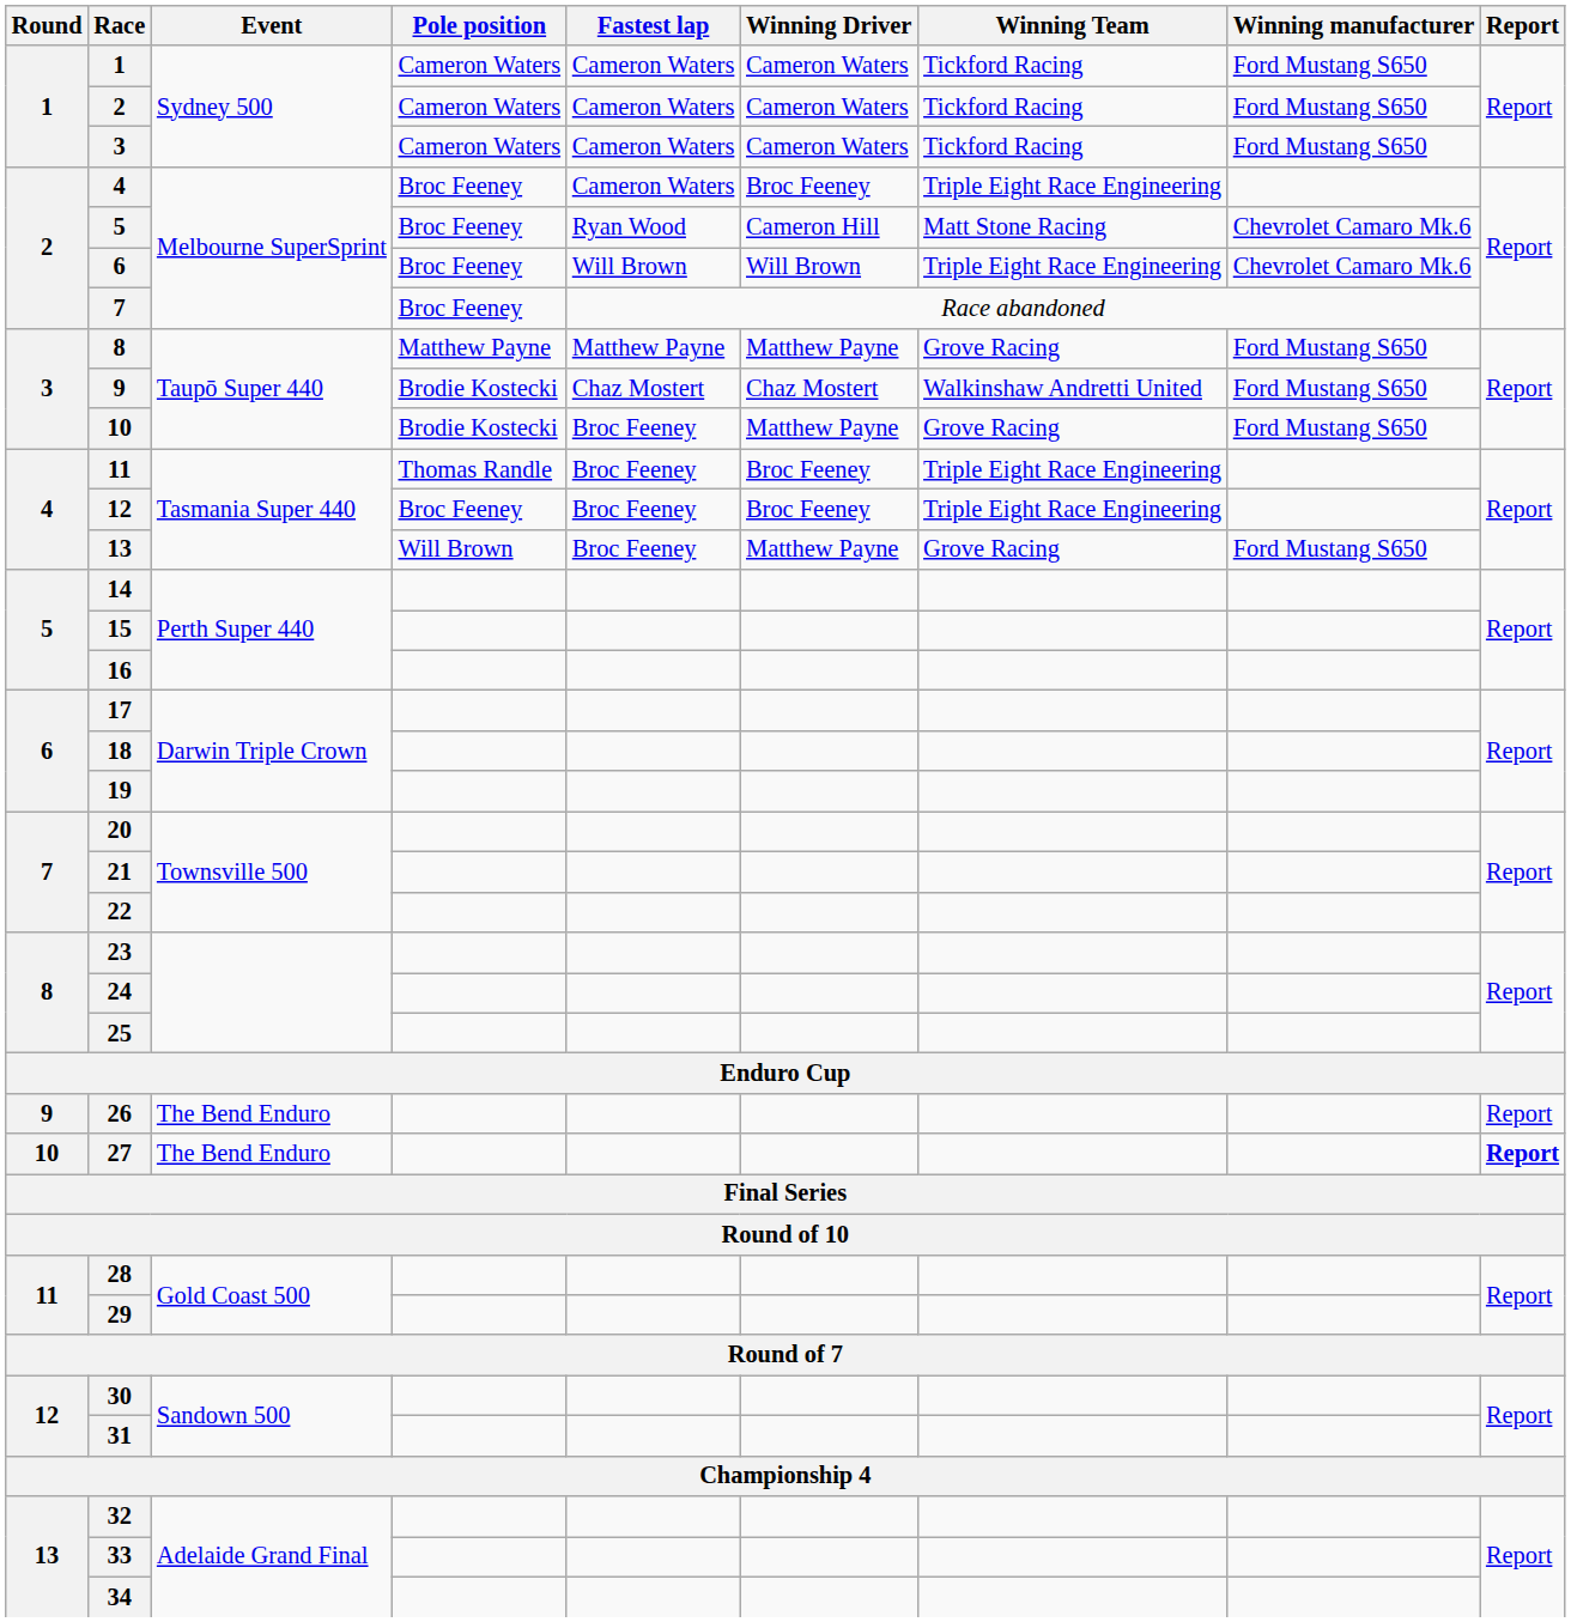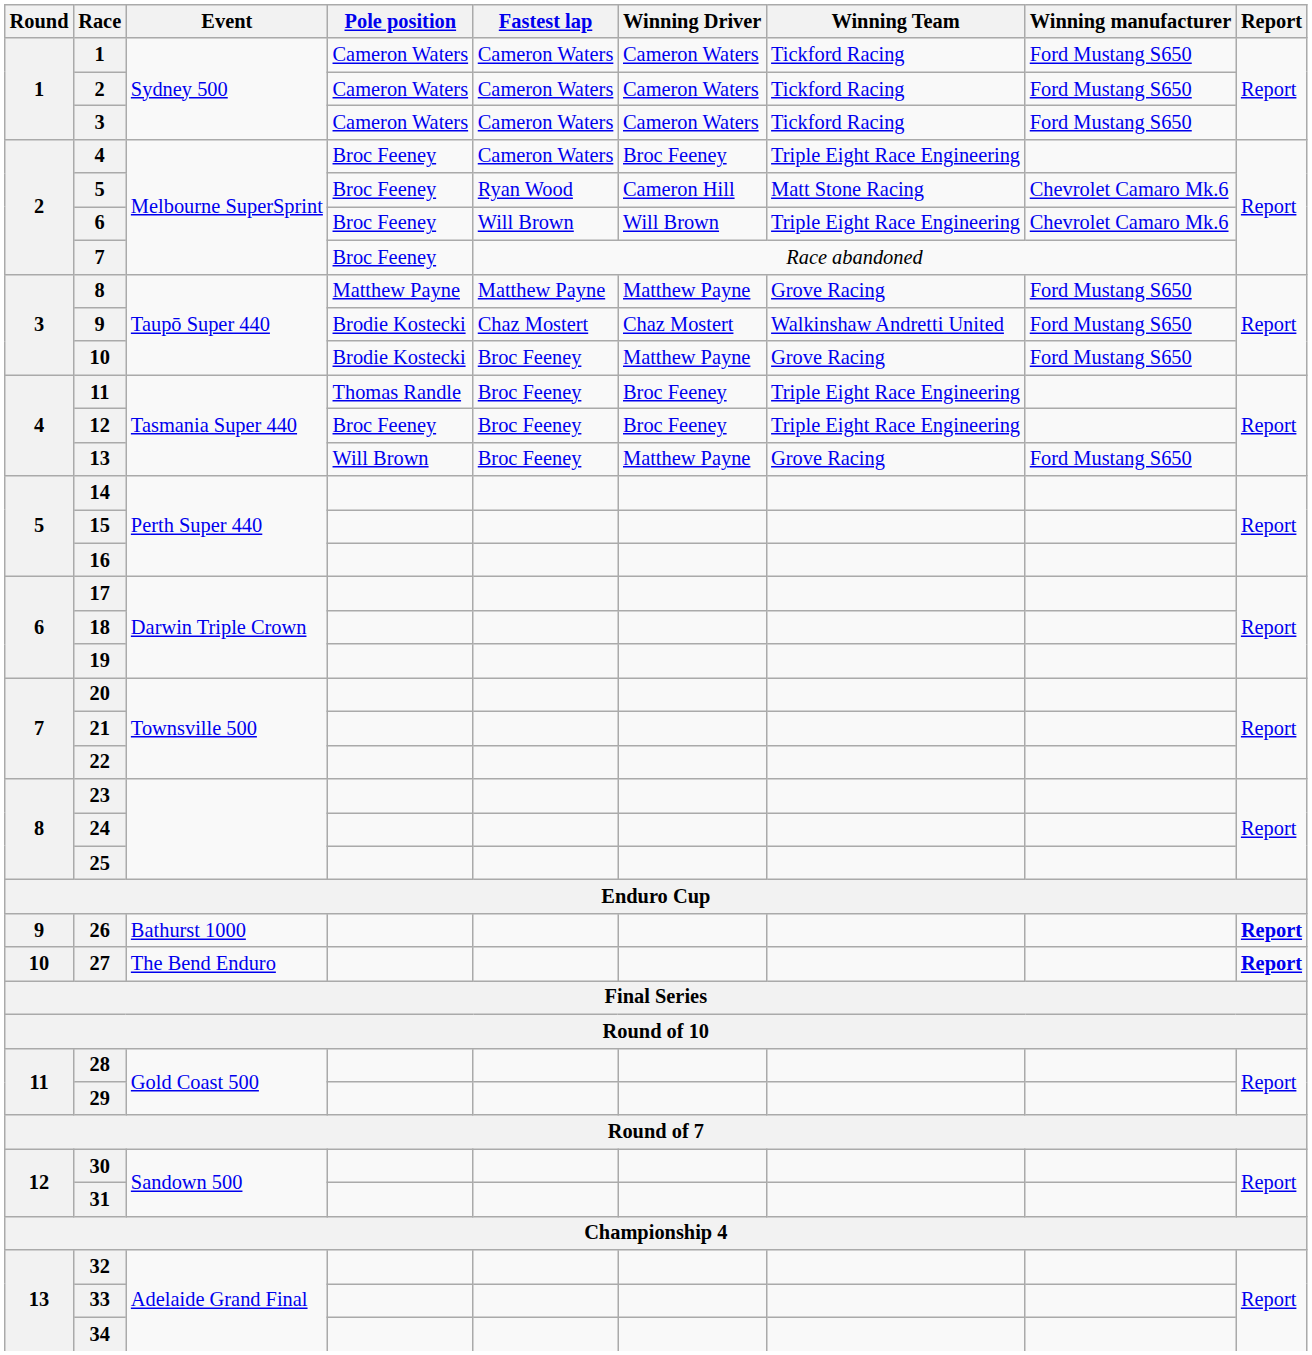26 | Event: The Bend Enduro -> Bathurst 1000
26 | Report: normal -> bold
